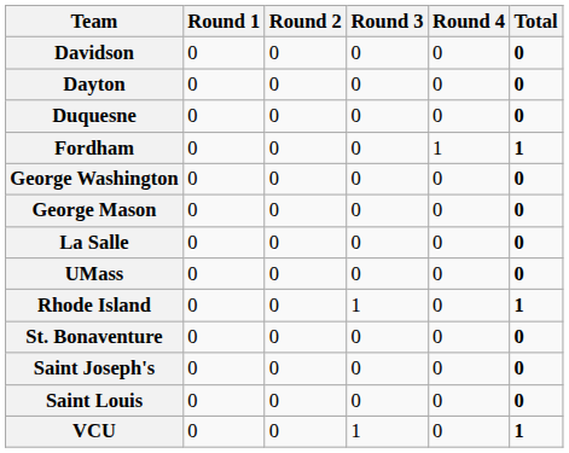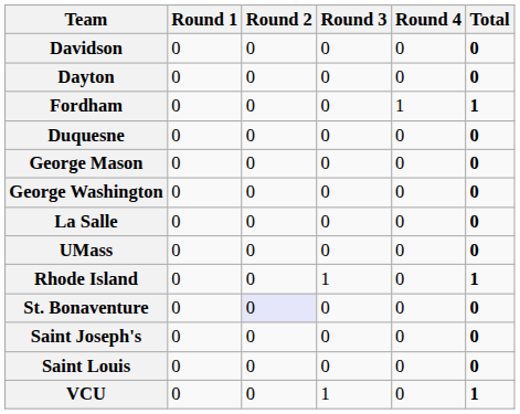rows swapped: Duquesne <-> Fordham
rows swapped: George Mason <-> George Washington
St. Bonaventure | Round 2: no background -> lavender background
